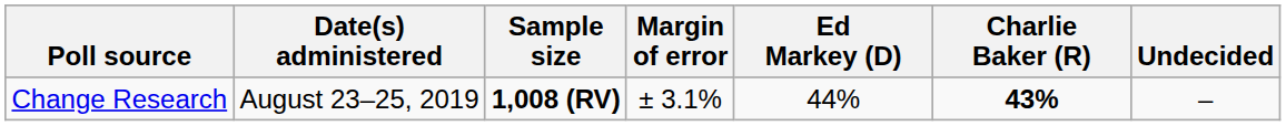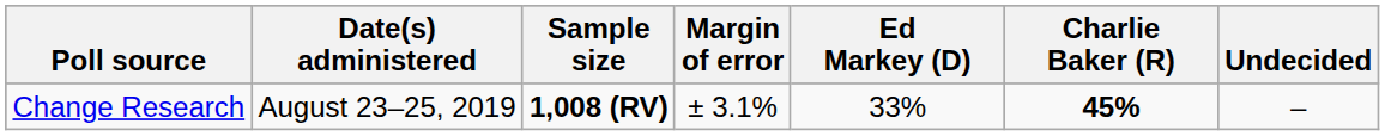Change Research | Ed Markey (D): 44% -> 33%
Change Research | Charlie Baker (R): 43% -> 45%
